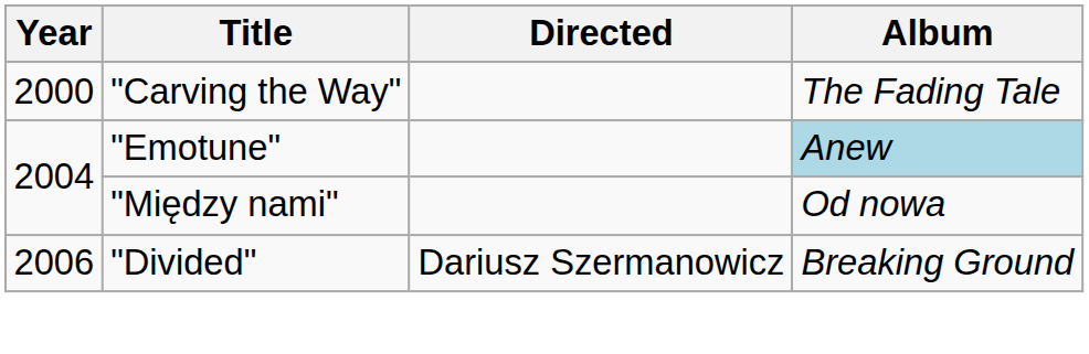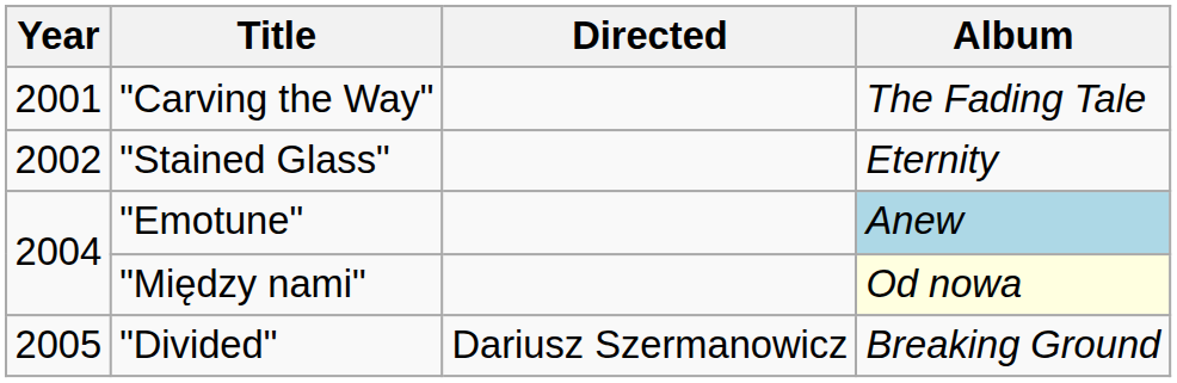"Carving the Way" | Year: 2000 -> 2001
+ row: 2002 | "Stained Glass" | Eternity
"Między nami" | Album: no background -> lightyellow background
"Divided" | Year: 2006 -> 2005
